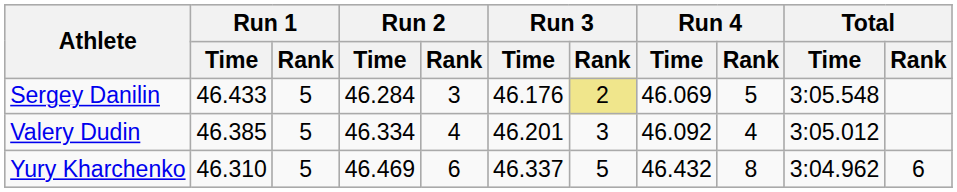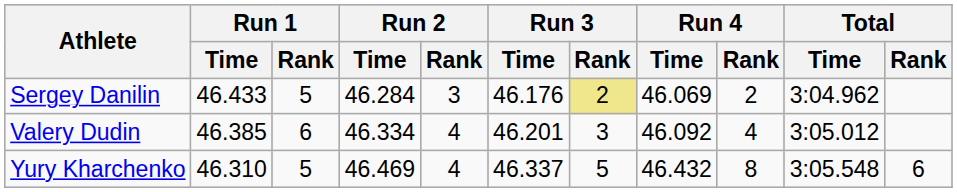Sergey Danilin | Run 4 / Rank: 5 -> 2
Sergey Danilin | Total / Time: 3:05.548 -> 3:04.962
Valery Dudin | Run 1 / Rank: 5 -> 6
Yury Kharchenko | Run 2 / Rank: 6 -> 4
Yury Kharchenko | Total / Time: 3:04.962 -> 3:05.548
